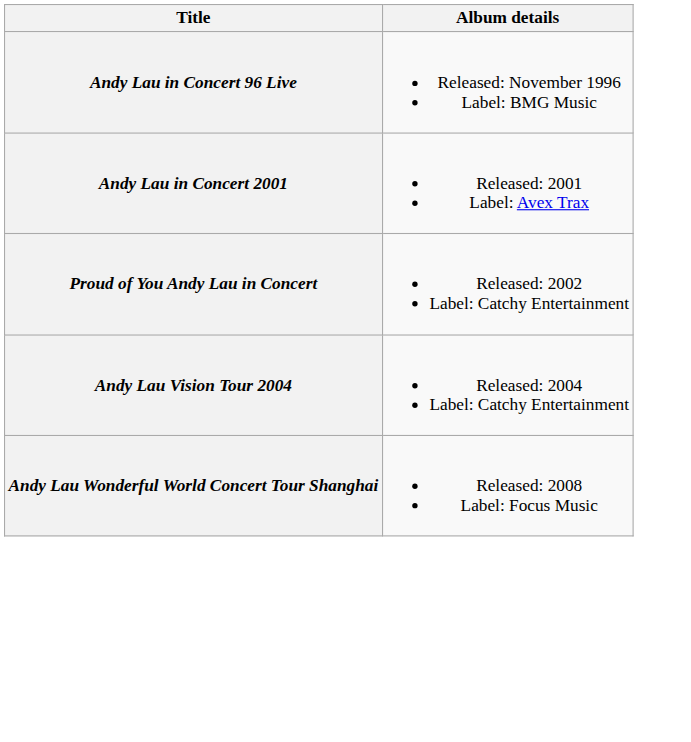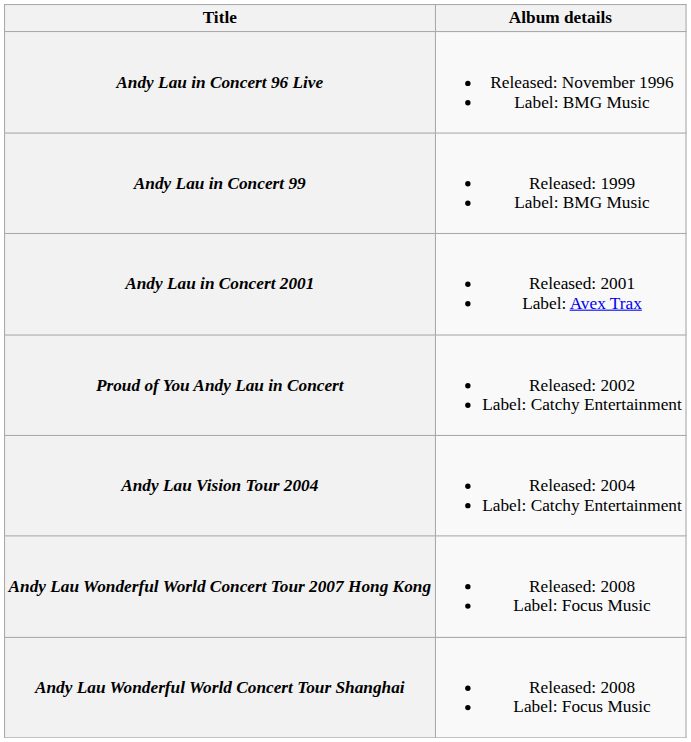+ row: Andy Lau in Concert 99 | Released: 1999 Label: BMG Music
+ row: Andy Lau Wonderful World Concert Tour 2007 Hong Kong | Released: 2008 Label: Focus Music
